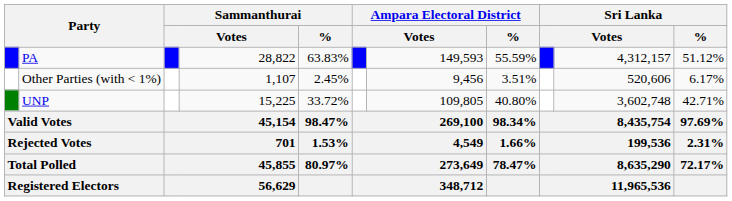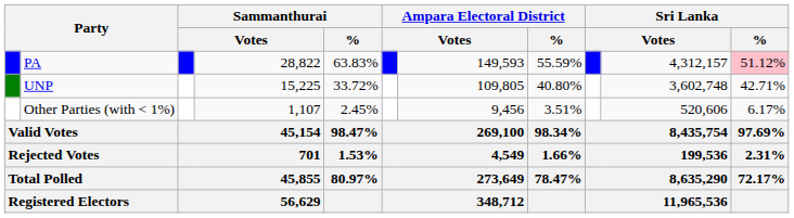PA | Sri Lanka / %: no background -> pink background
rows swapped: UNP <-> Other Parties (with < 1%)
